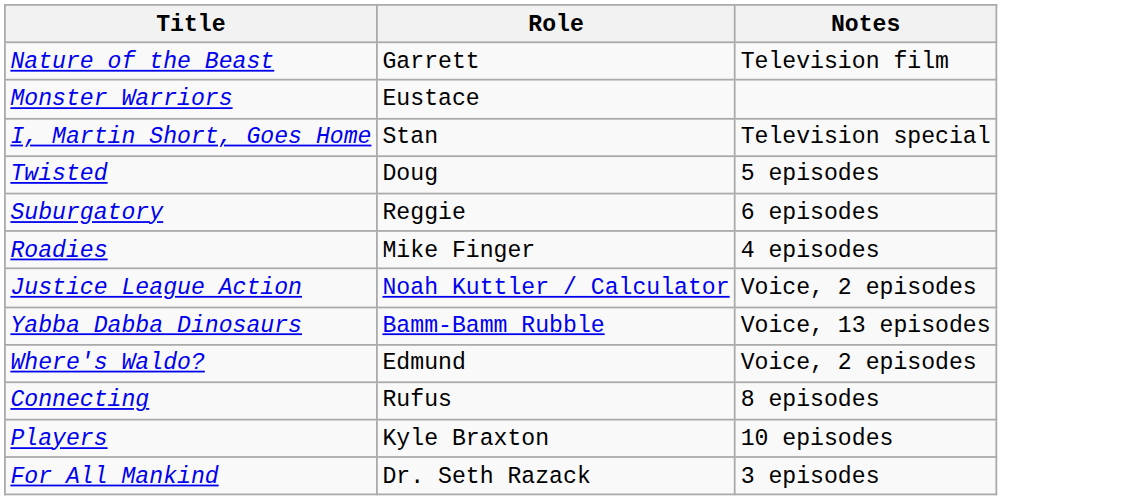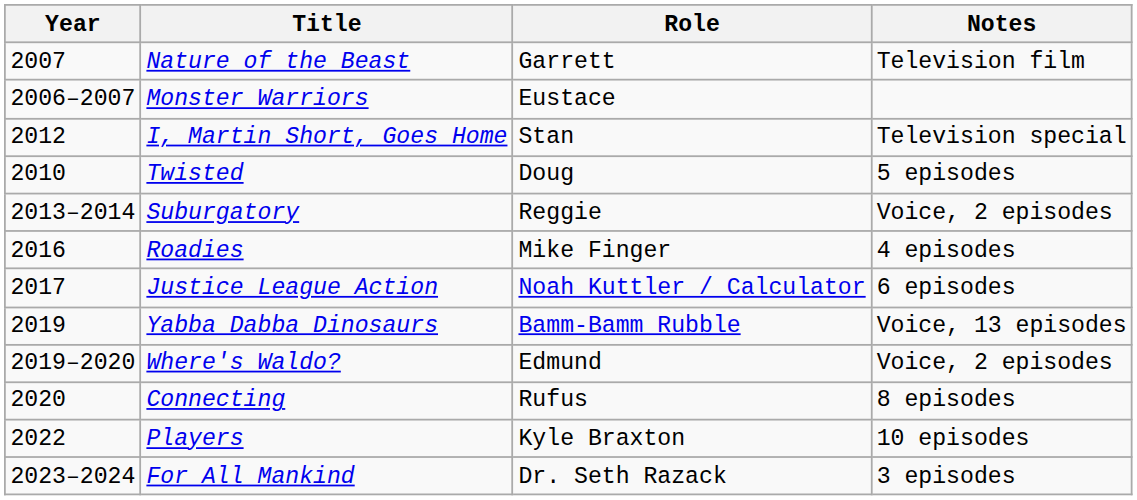+ column: Year | 2007 | 2006–2007 | 2012 | 2010 | 2013–2014 | 2016 | 2017 | 2019 | 2019–2020 | 2020 | 2022 | 2023–2024
Suburgatory | Notes: 6 episodes -> Voice, 2 episodes
Justice League Action | Notes: Voice, 2 episodes -> 6 episodes
